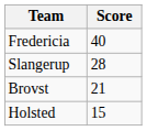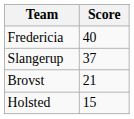Slangerup | Score: 28 -> 37
